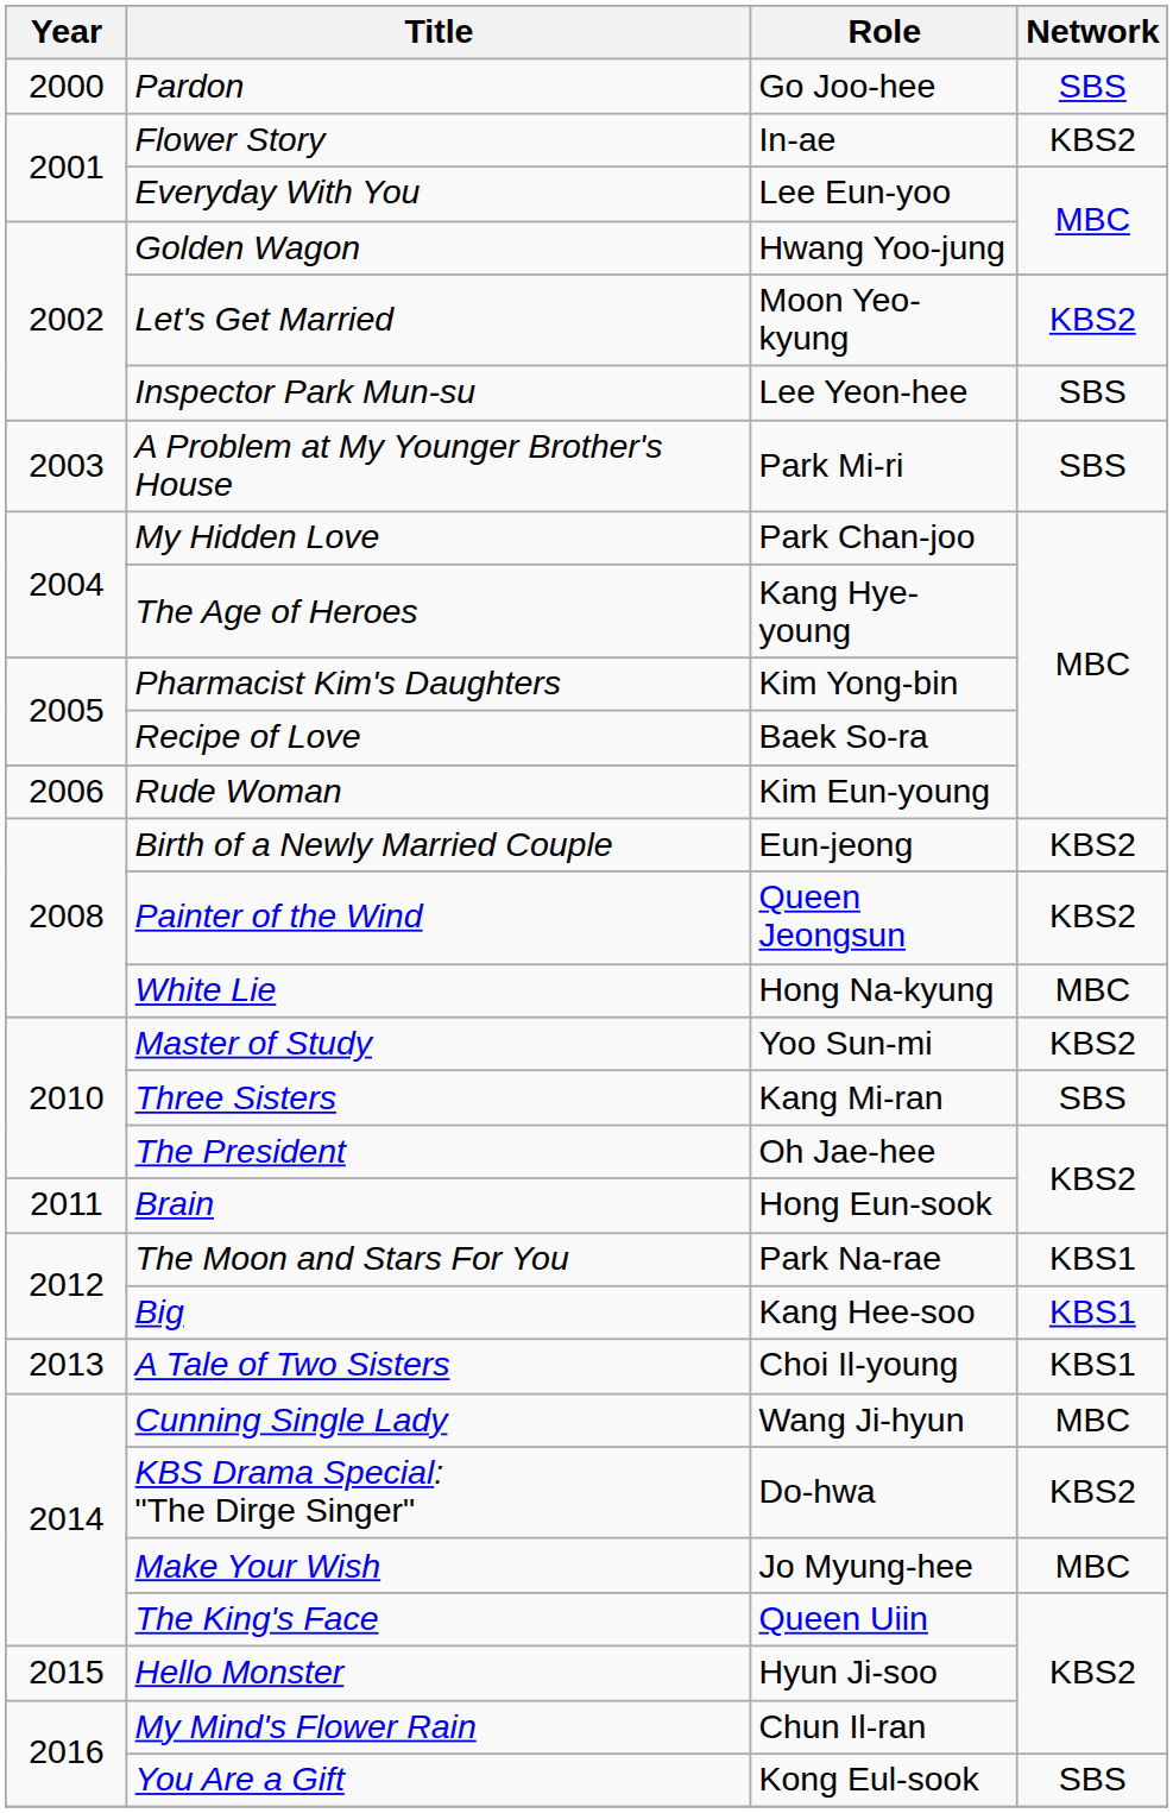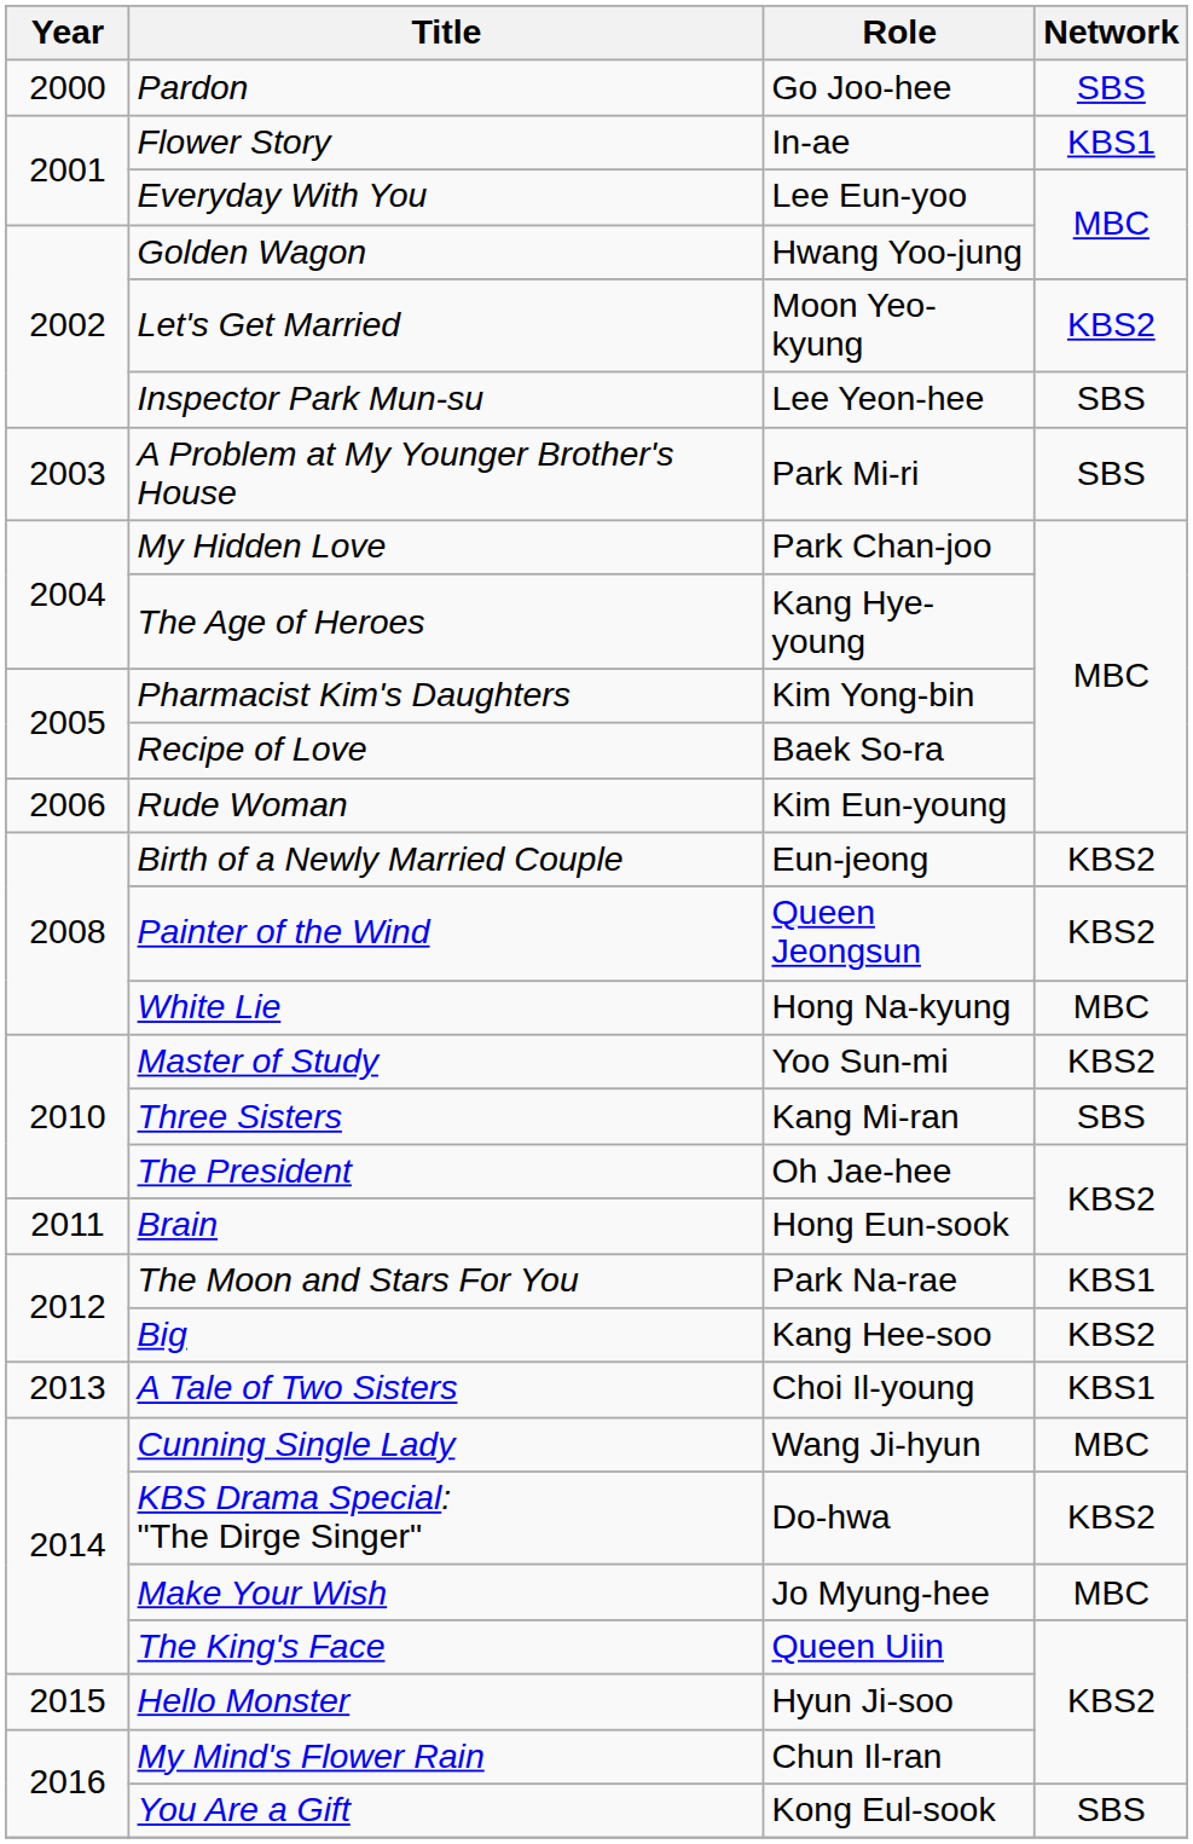Flower Story | Network: KBS2 -> KBS1
Big | Network: KBS1 -> KBS2
